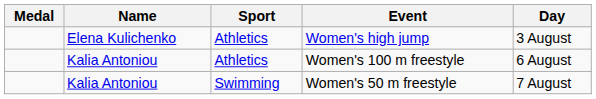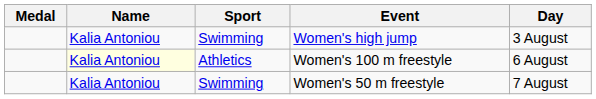Women's high jump | Name: Elena Kulichenko -> Kalia Antoniou
Women's high jump | Sport: Athletics -> Swimming
Women's 100 m freestyle | Name: no background -> lightyellow background
